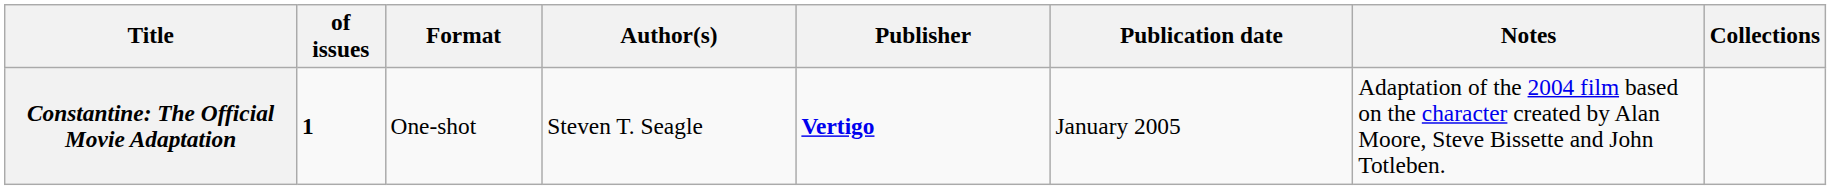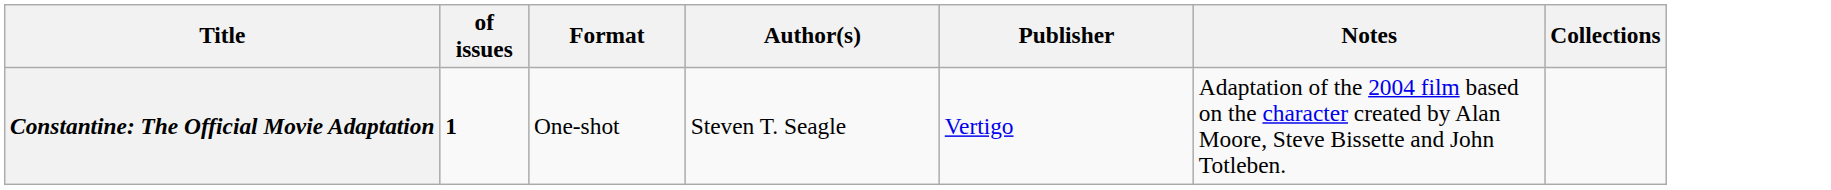- column: Publication date | January 2005
Constantine: The Official Movie Adaptation | Publisher: bold -> normal
